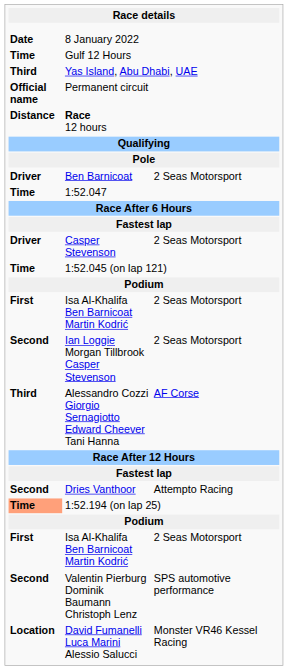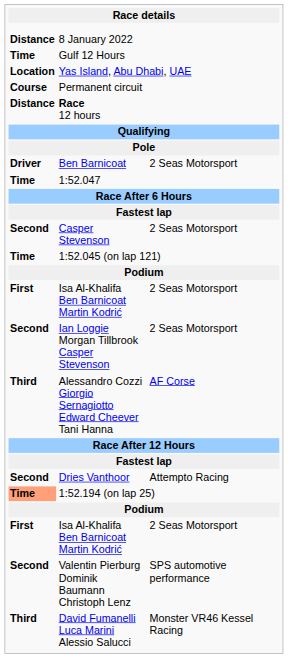8 January 2022 | column 1: Date -> Distance
Yas Island, Abu Dhabi, UAE | column 1: Third -> Location
Permanent circuit | column 1: Official name -> Course
Casper Stevenson | column 1: Driver -> Second
David Fumanelli Luca Marini Alessio Salucci | column 1: Location -> Third
